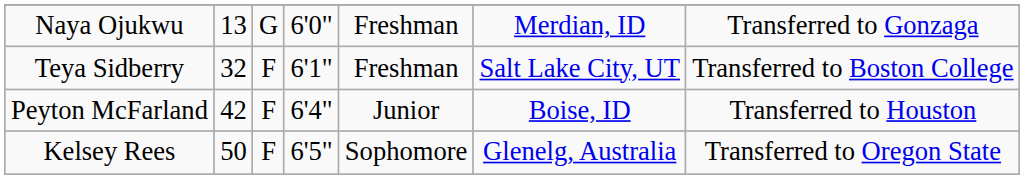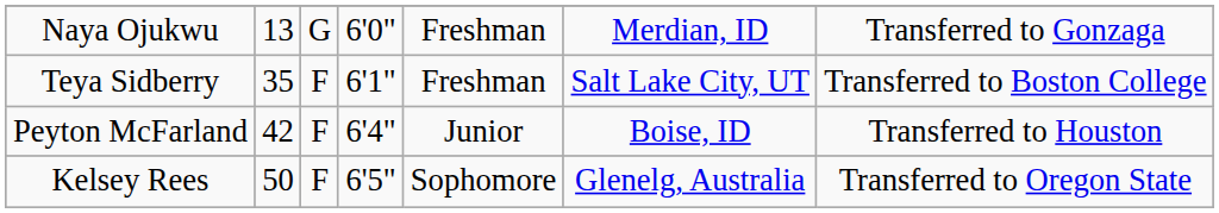Teya Sidberry | column 2: 32 -> 35
